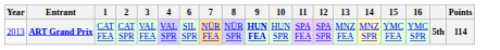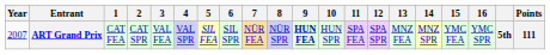+ column: 5 | SIL FEA
ART Grand Prix | Year: 2013 -> 2007
ART Grand Prix | Points: 114 -> 111
